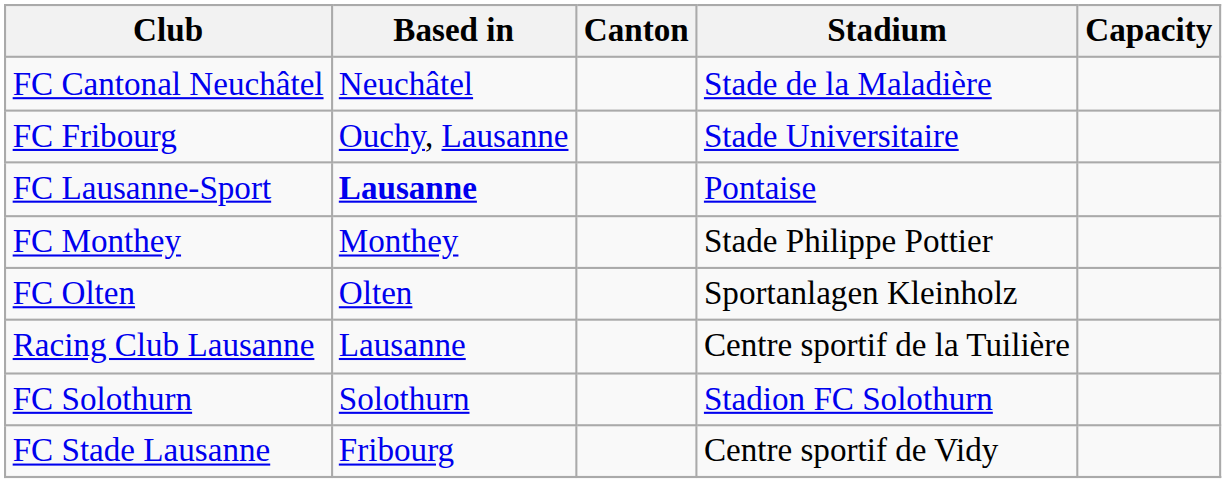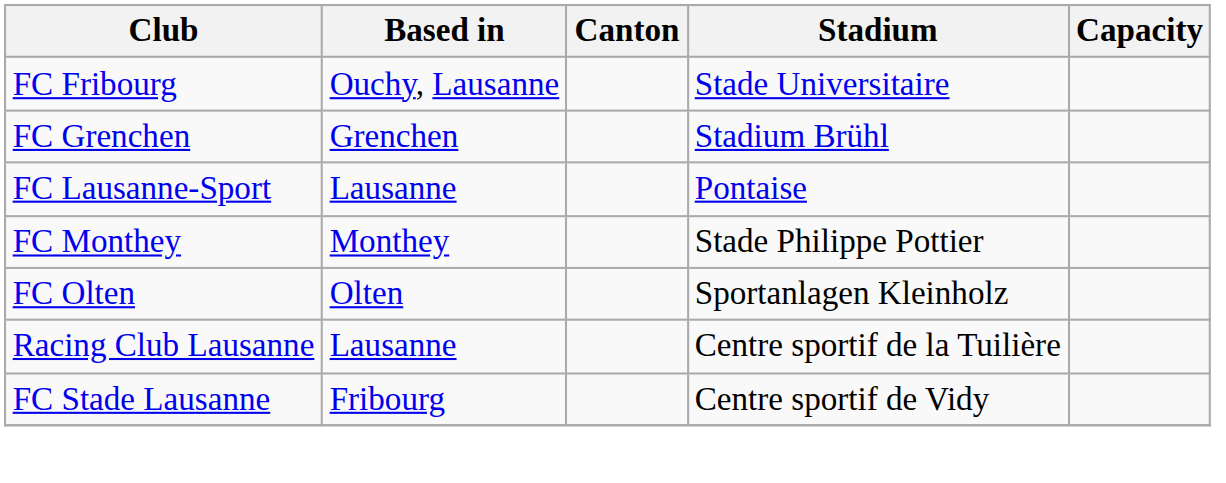- row: FC Cantonal Neuchâtel | Neuchâtel | Stade de la Maladière
+ row: FC Grenchen | Grenchen | Stadium Brühl
FC Lausanne-Sport | Based in: bold -> normal
- row: FC Solothurn | Solothurn | Stadion FC Solothurn
